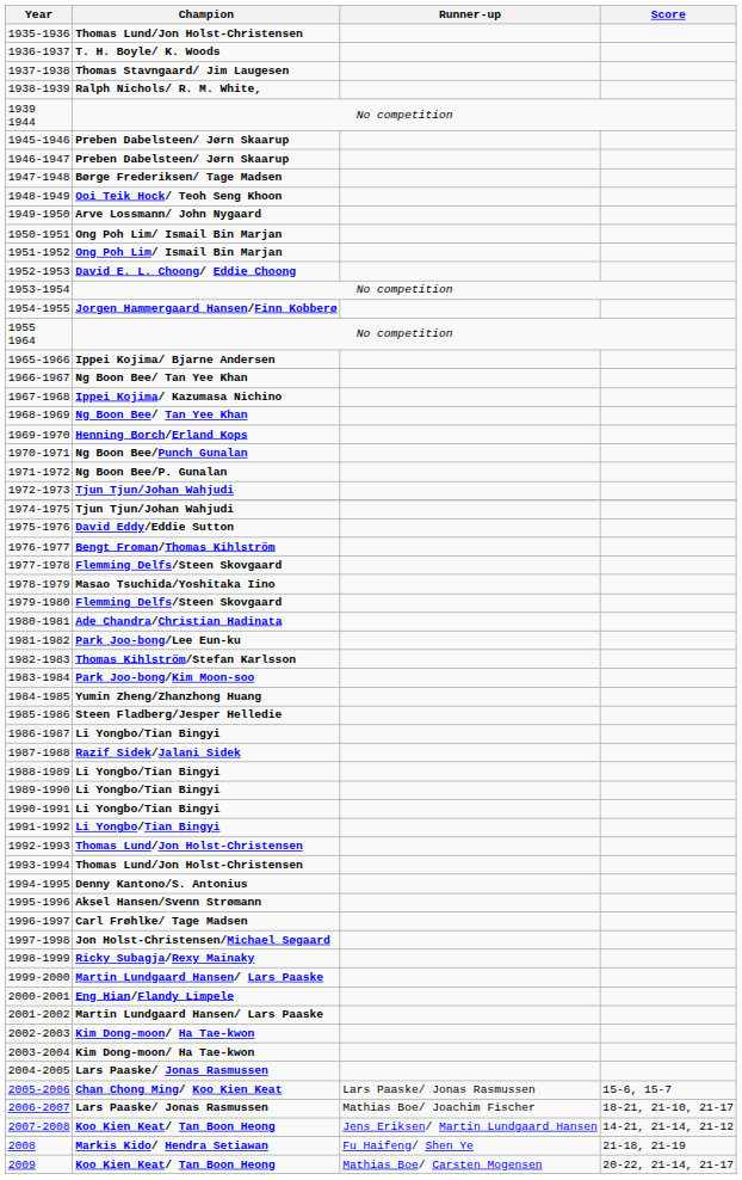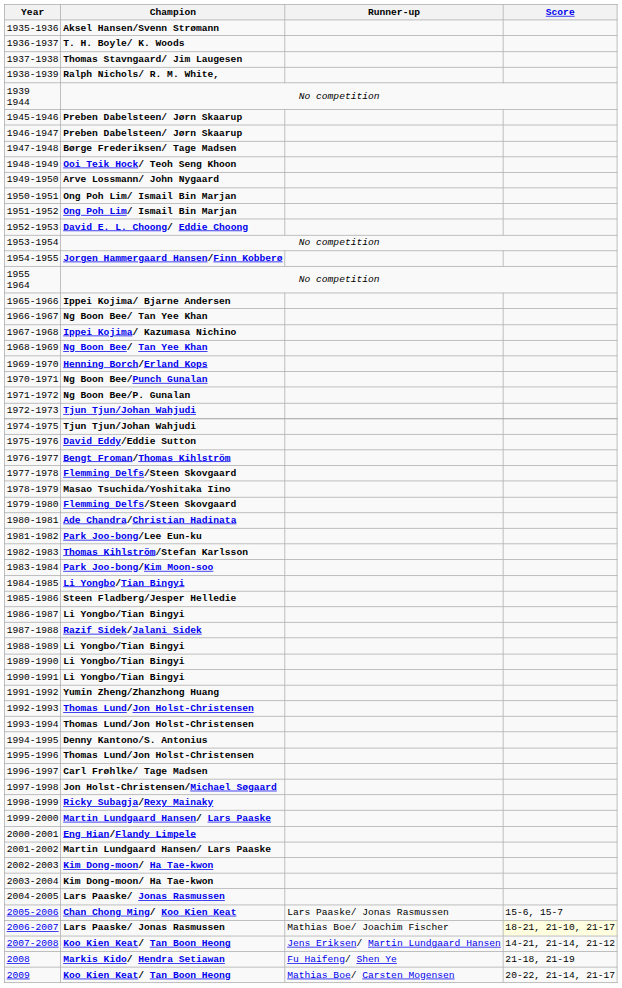1935-1936 | Champion: Thomas Lund/Jon Holst-Christensen -> Aksel Hansen/Svenn Strømann
1984-1985 | Champion: Yumin Zheng/Zhanzhong Huang -> Li Yongbo/Tian Bingyi
1991-1992 | Champion: Li Yongbo/Tian Bingyi -> Yumin Zheng/Zhanzhong Huang
1995-1996 | Champion: Aksel Hansen/Svenn Strømann -> Thomas Lund/Jon Holst-Christensen
2006-2007 | Score: no background -> lightyellow background
